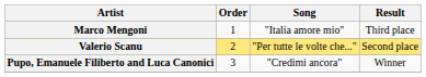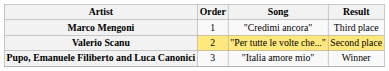Marco Mengoni | Song: "Italia amore mio" -> "Credimi ancora"
Pupo, Emanuele Filiberto and Luca Canonici | Song: "Credimi ancora" -> "Italia amore mio"
